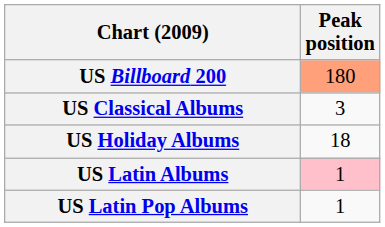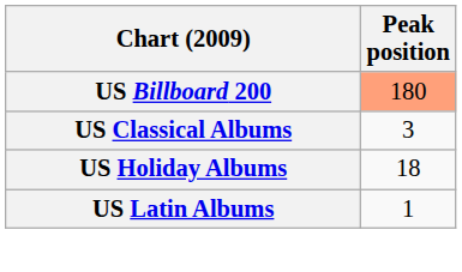US Latin Albums | Peak position: pink background -> no background
- row: US Latin Pop Albums | 1
